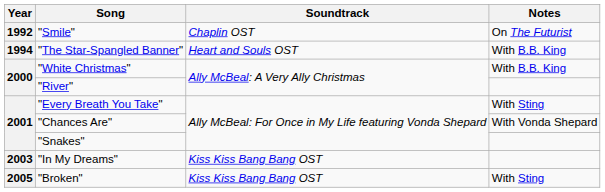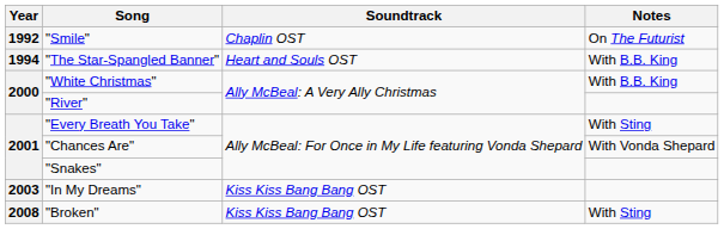"Broken" | Year: 2005 -> 2008
